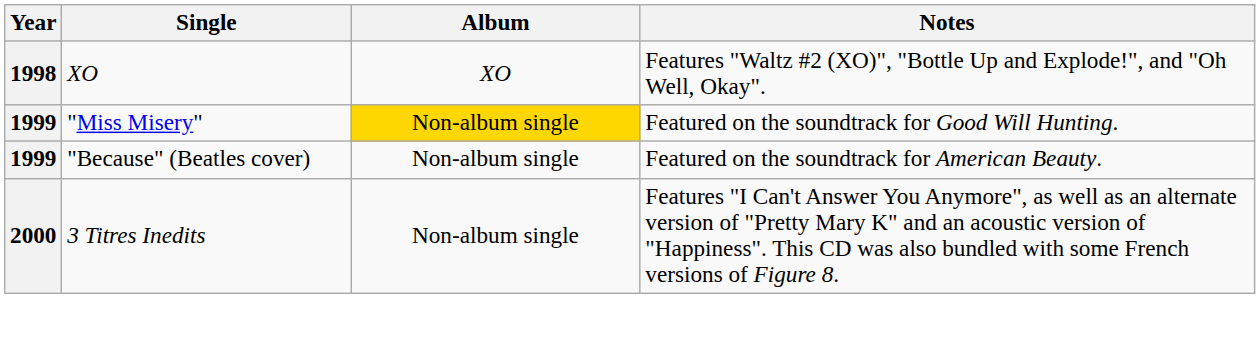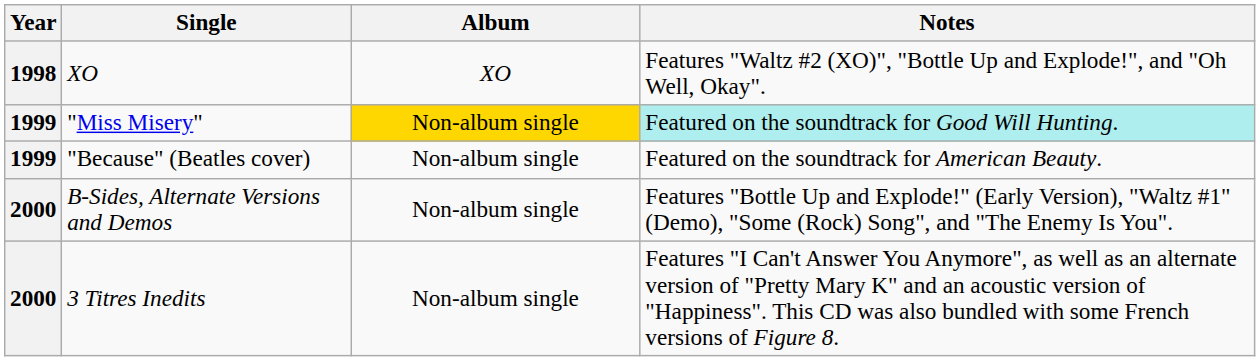"Miss Misery" | Notes: no background -> paleturquoise background
+ row: 2000 | B-Sides, Alternate Versions and Demos | Non-album single | Features "Bottle Up and Explode!" (Early Version), "Waltz #1" (Demo), "Some (Rock) Song", and "The Enemy Is You".
